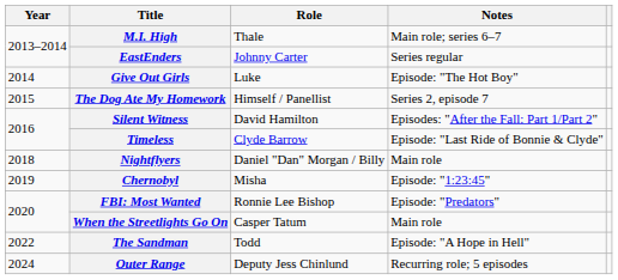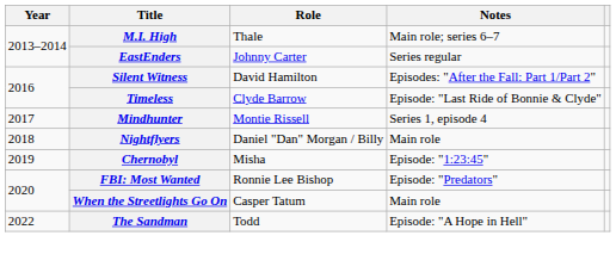- row: 2014 | Give Out Girls | Luke | Episode: "The Hot Boy"
- row: 2015 | The Dog Ate My Homework | Himself / Panellist | Series 2, episode 7
+ row: 2017 | Mindhunter | Montie Rissell | Series 1, episode 4
- row: 2024 | Outer Range | Deputy Jess Chinlund | Recurring role; 5 episodes
